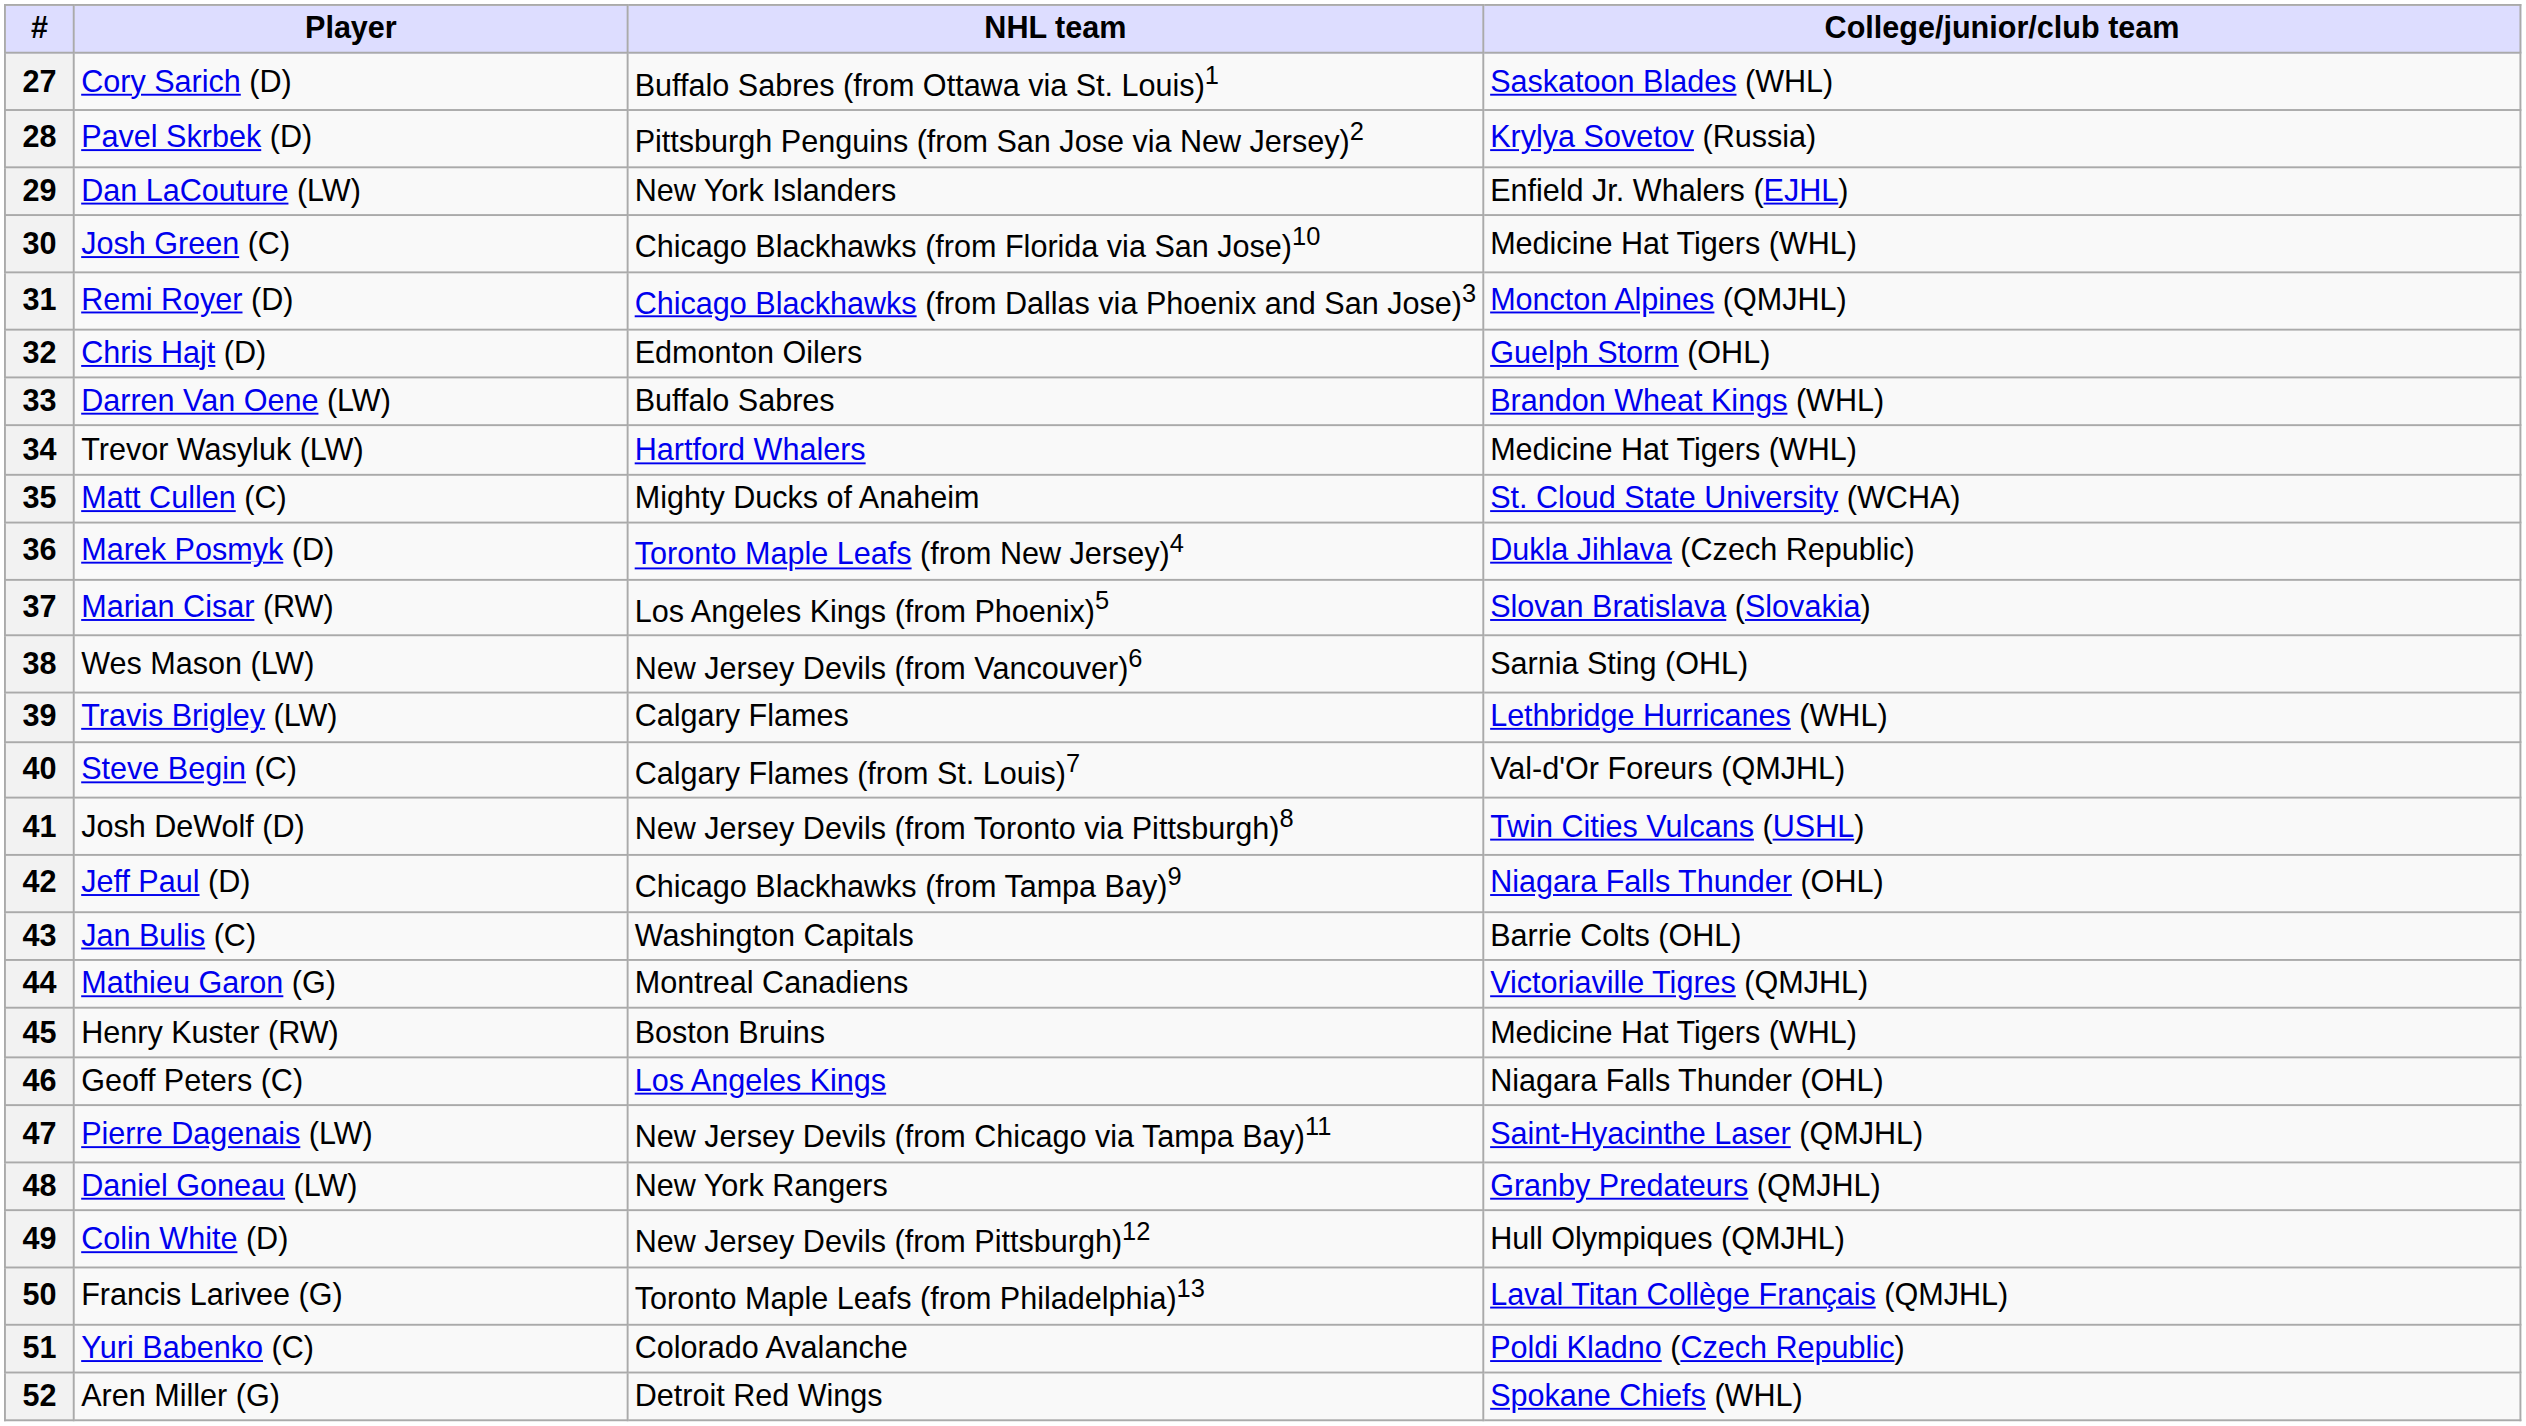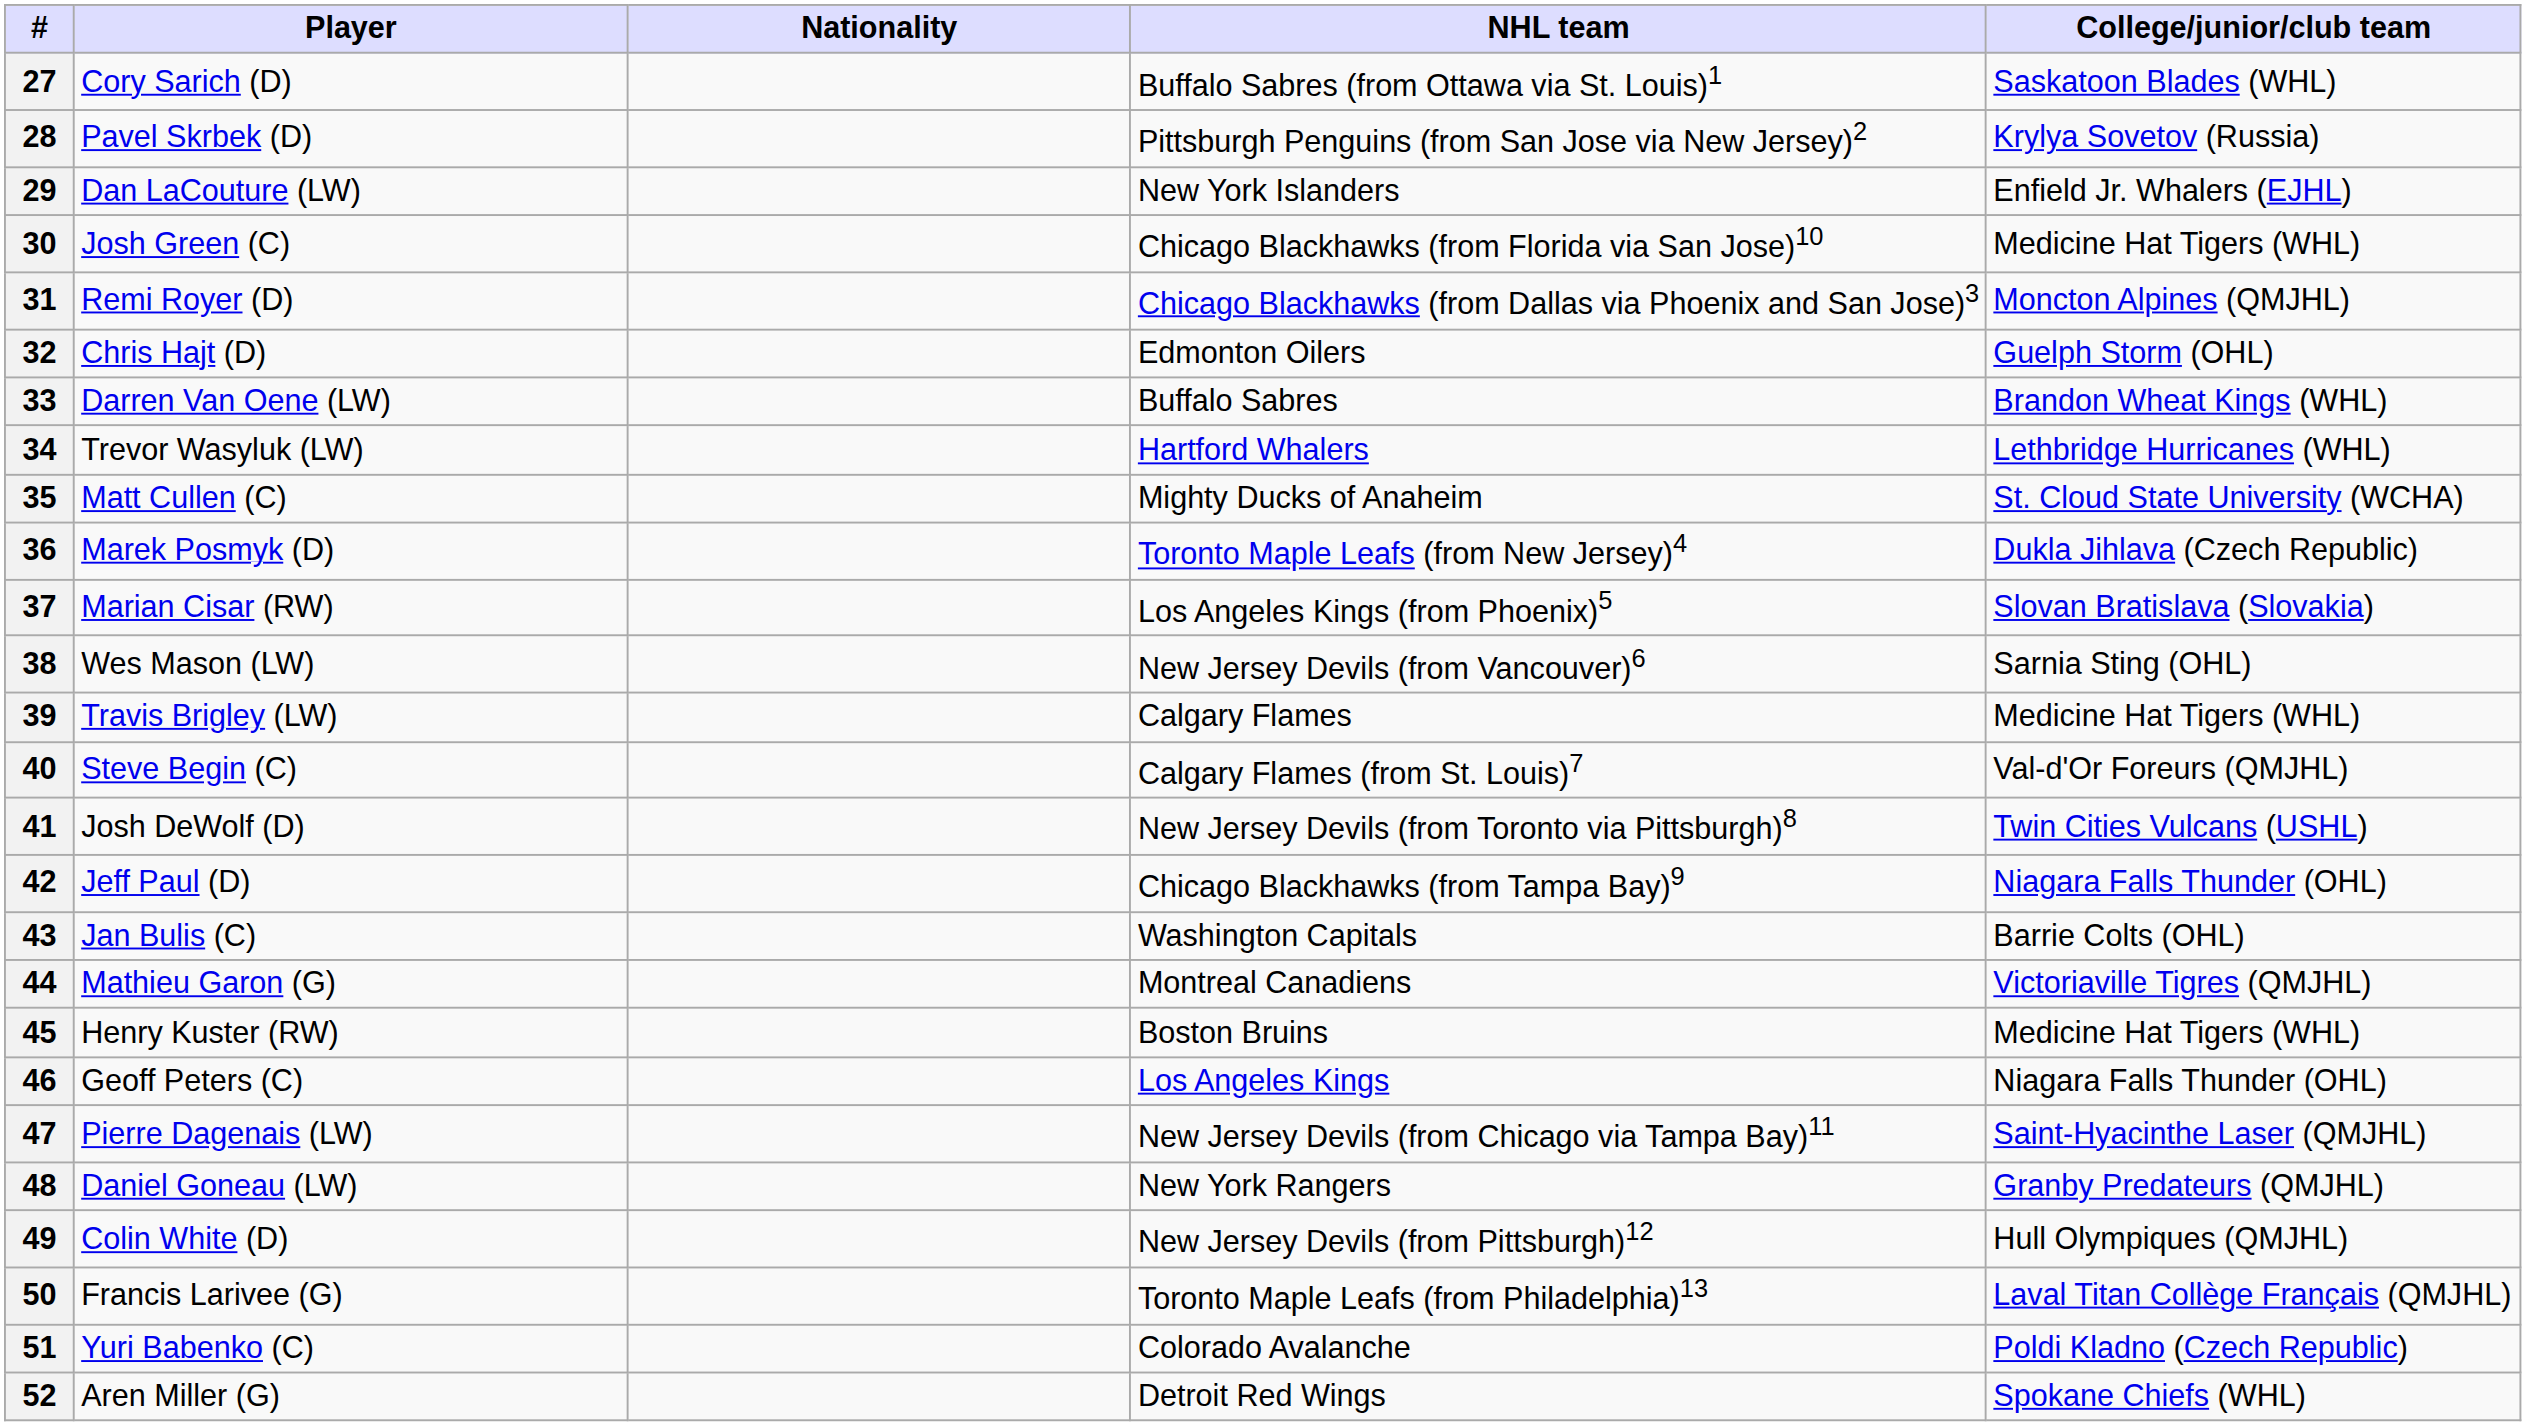+ column: Nationality
34 | College/junior/club team: Medicine Hat Tigers (WHL) -> Lethbridge Hurricanes (WHL)
39 | College/junior/club team: Lethbridge Hurricanes (WHL) -> Medicine Hat Tigers (WHL)
